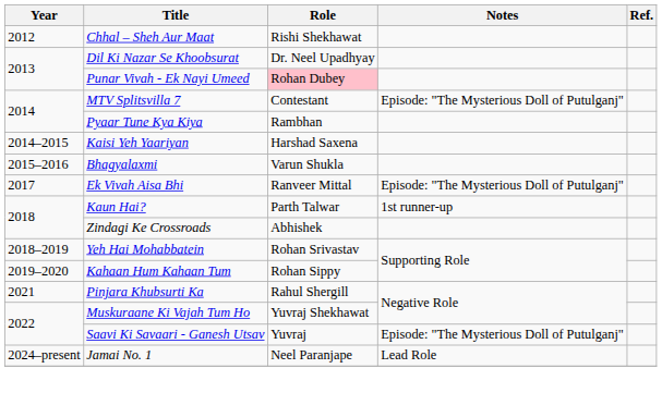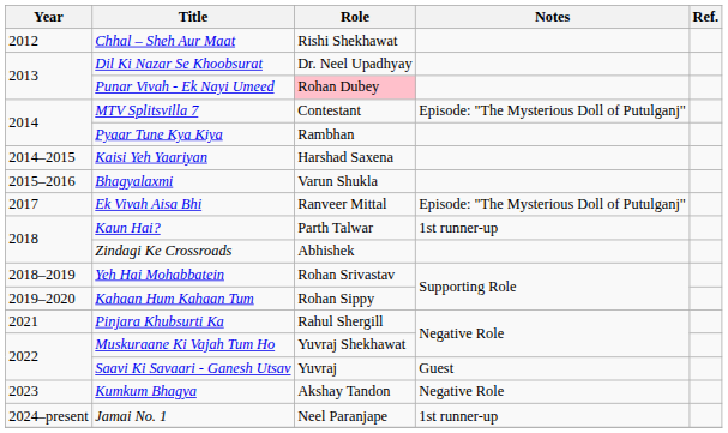Saavi Ki Savaari - Ganesh Utsav | Notes: Episode: "The Mysterious Doll of Putulganj" -> Guest
+ row: 2023 | Kumkum Bhagya | Akshay Tandon | Negative Role
Jamai No. 1 | Notes: Lead Role -> 1st runner-up
